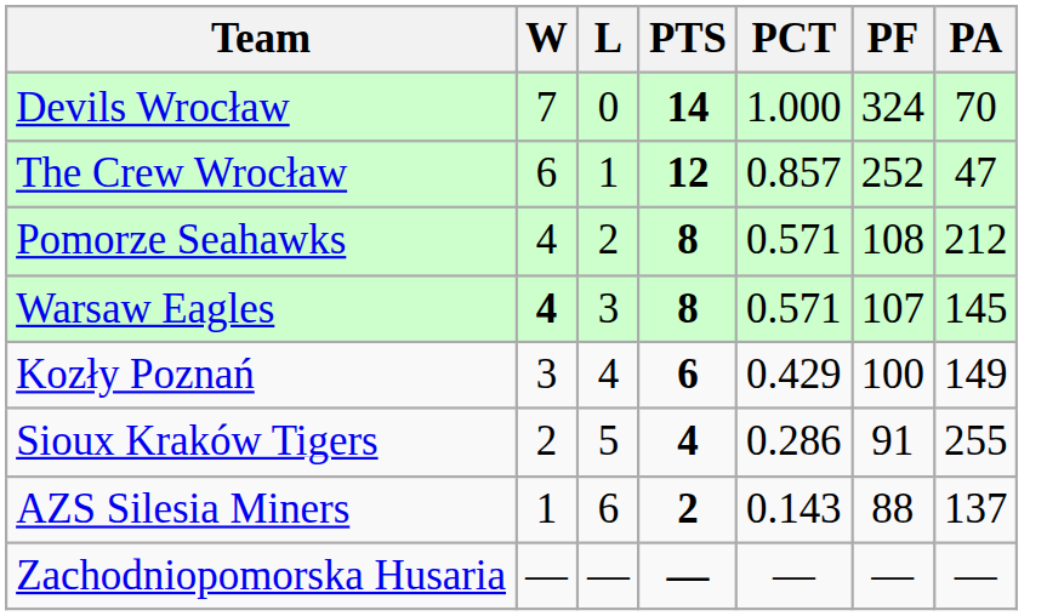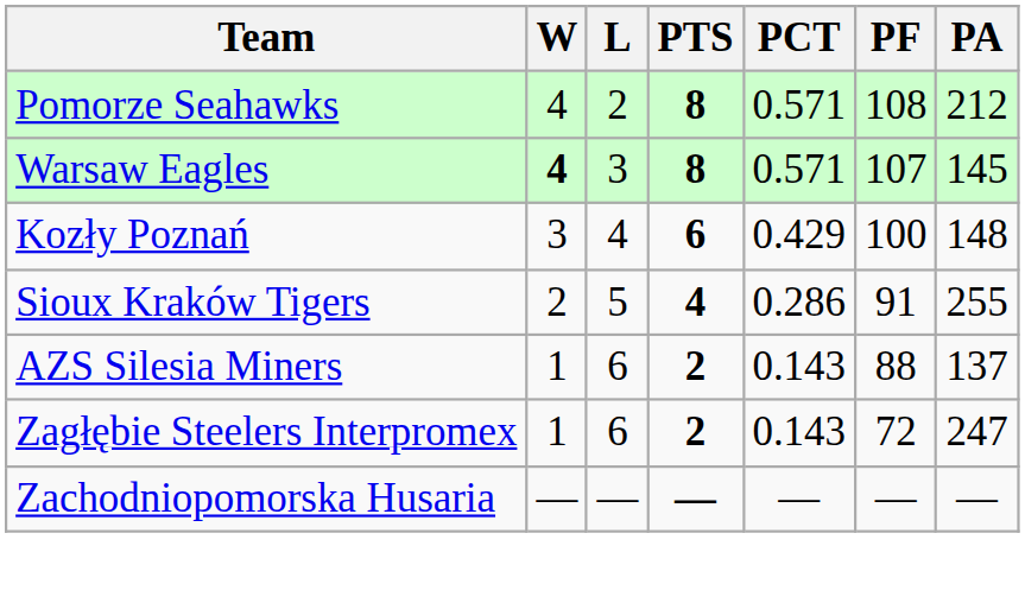- row: Devils Wrocław | 7 | 0 | 14 | 1.000 | 324 | 70
- row: The Crew Wrocław | 6 | 1 | 12 | 0.857 | 252 | 47
Kozły Poznań | PA: 149 -> 148
+ row: Zagłębie Steelers Interpromex | 1 | 6 | 2 | 0.143 | 72 | 247
